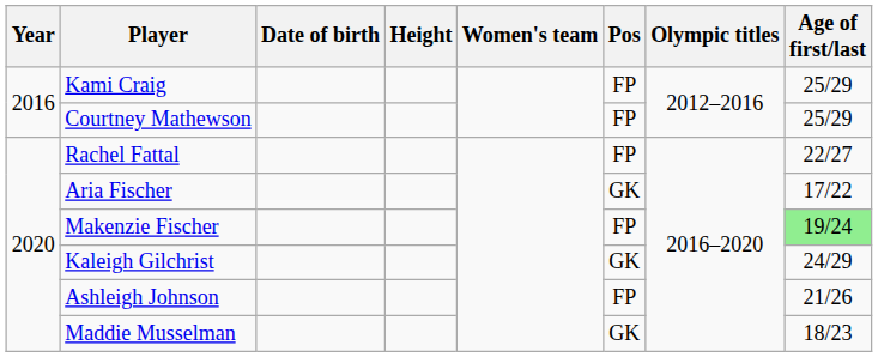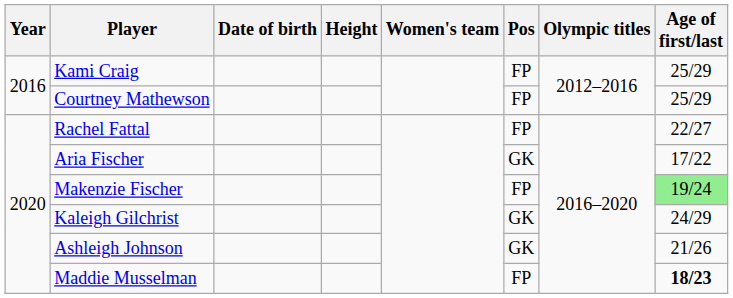Ashleigh Johnson | Pos: FP -> GK
Maddie Musselman | Pos: GK -> FP
Maddie Musselman | Age of first/last: normal -> bold
